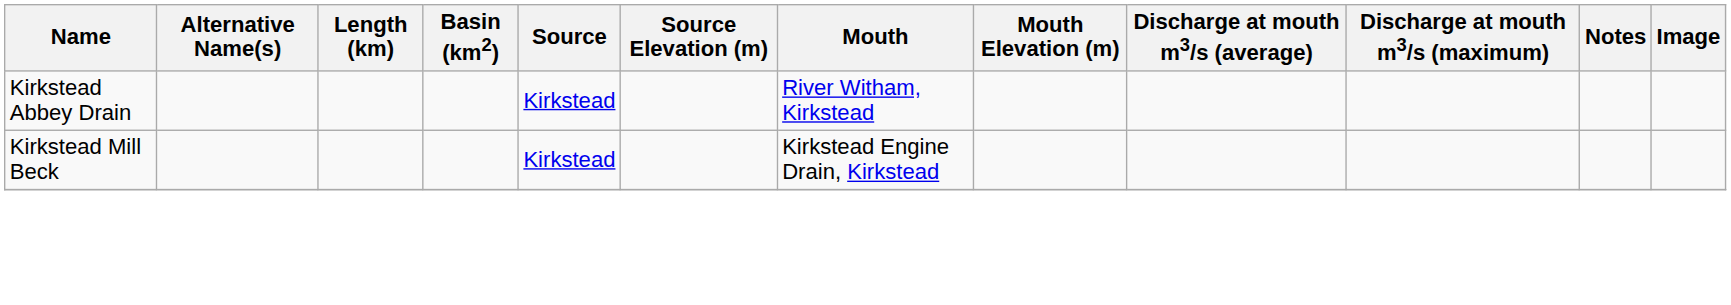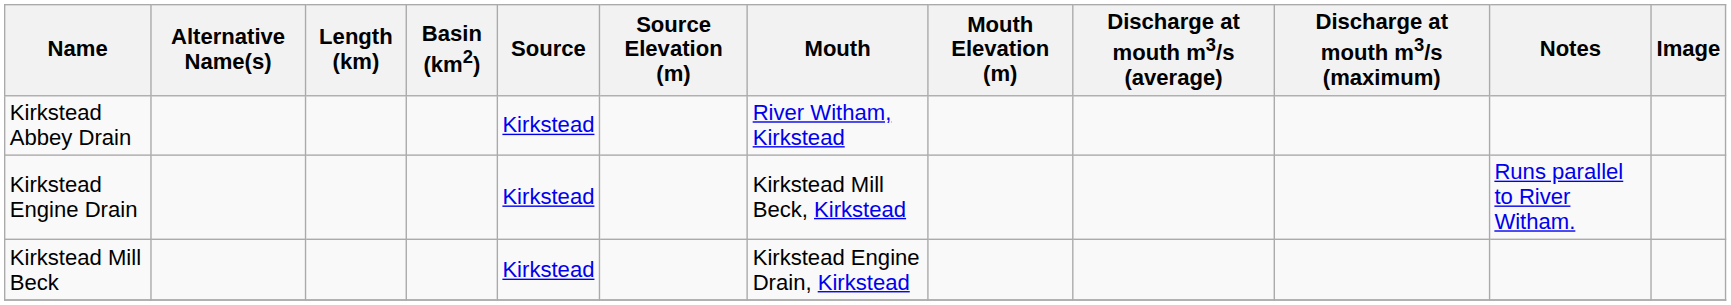+ row: Kirkstead Engine Drain | Kirkstead | Kirkstead Mill Beck, Kirkstead | Runs parallel to River Witham.
